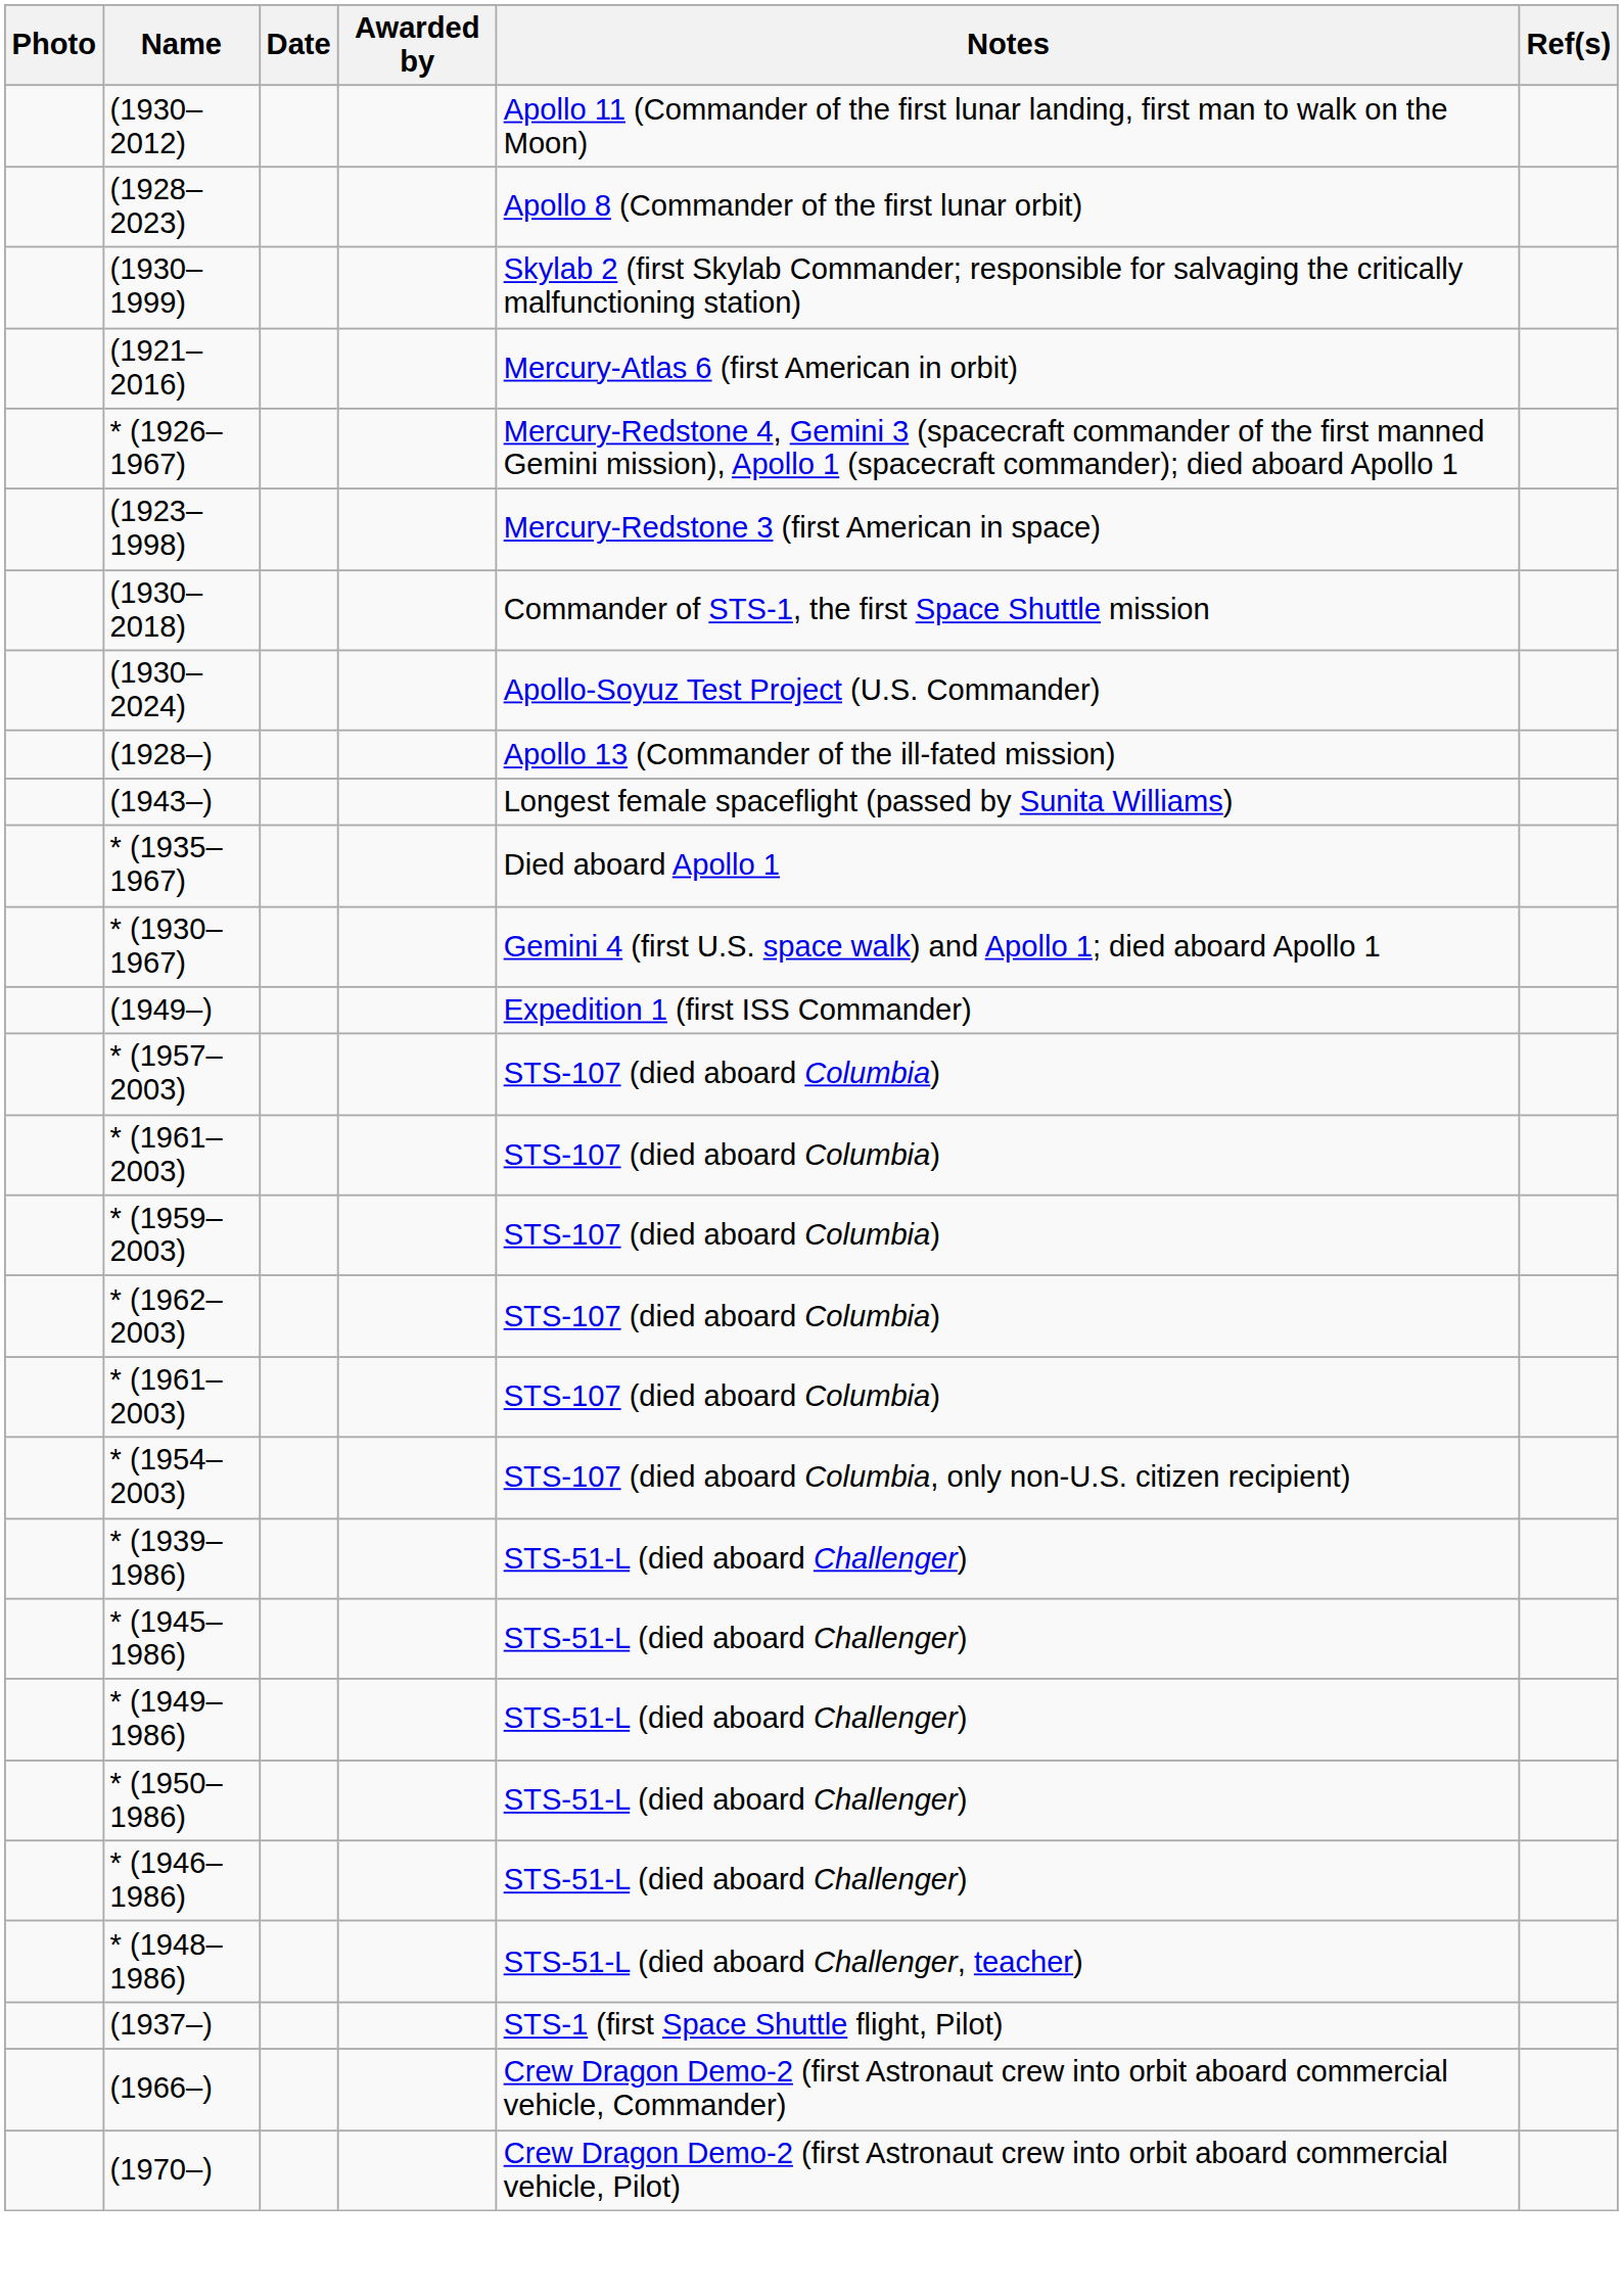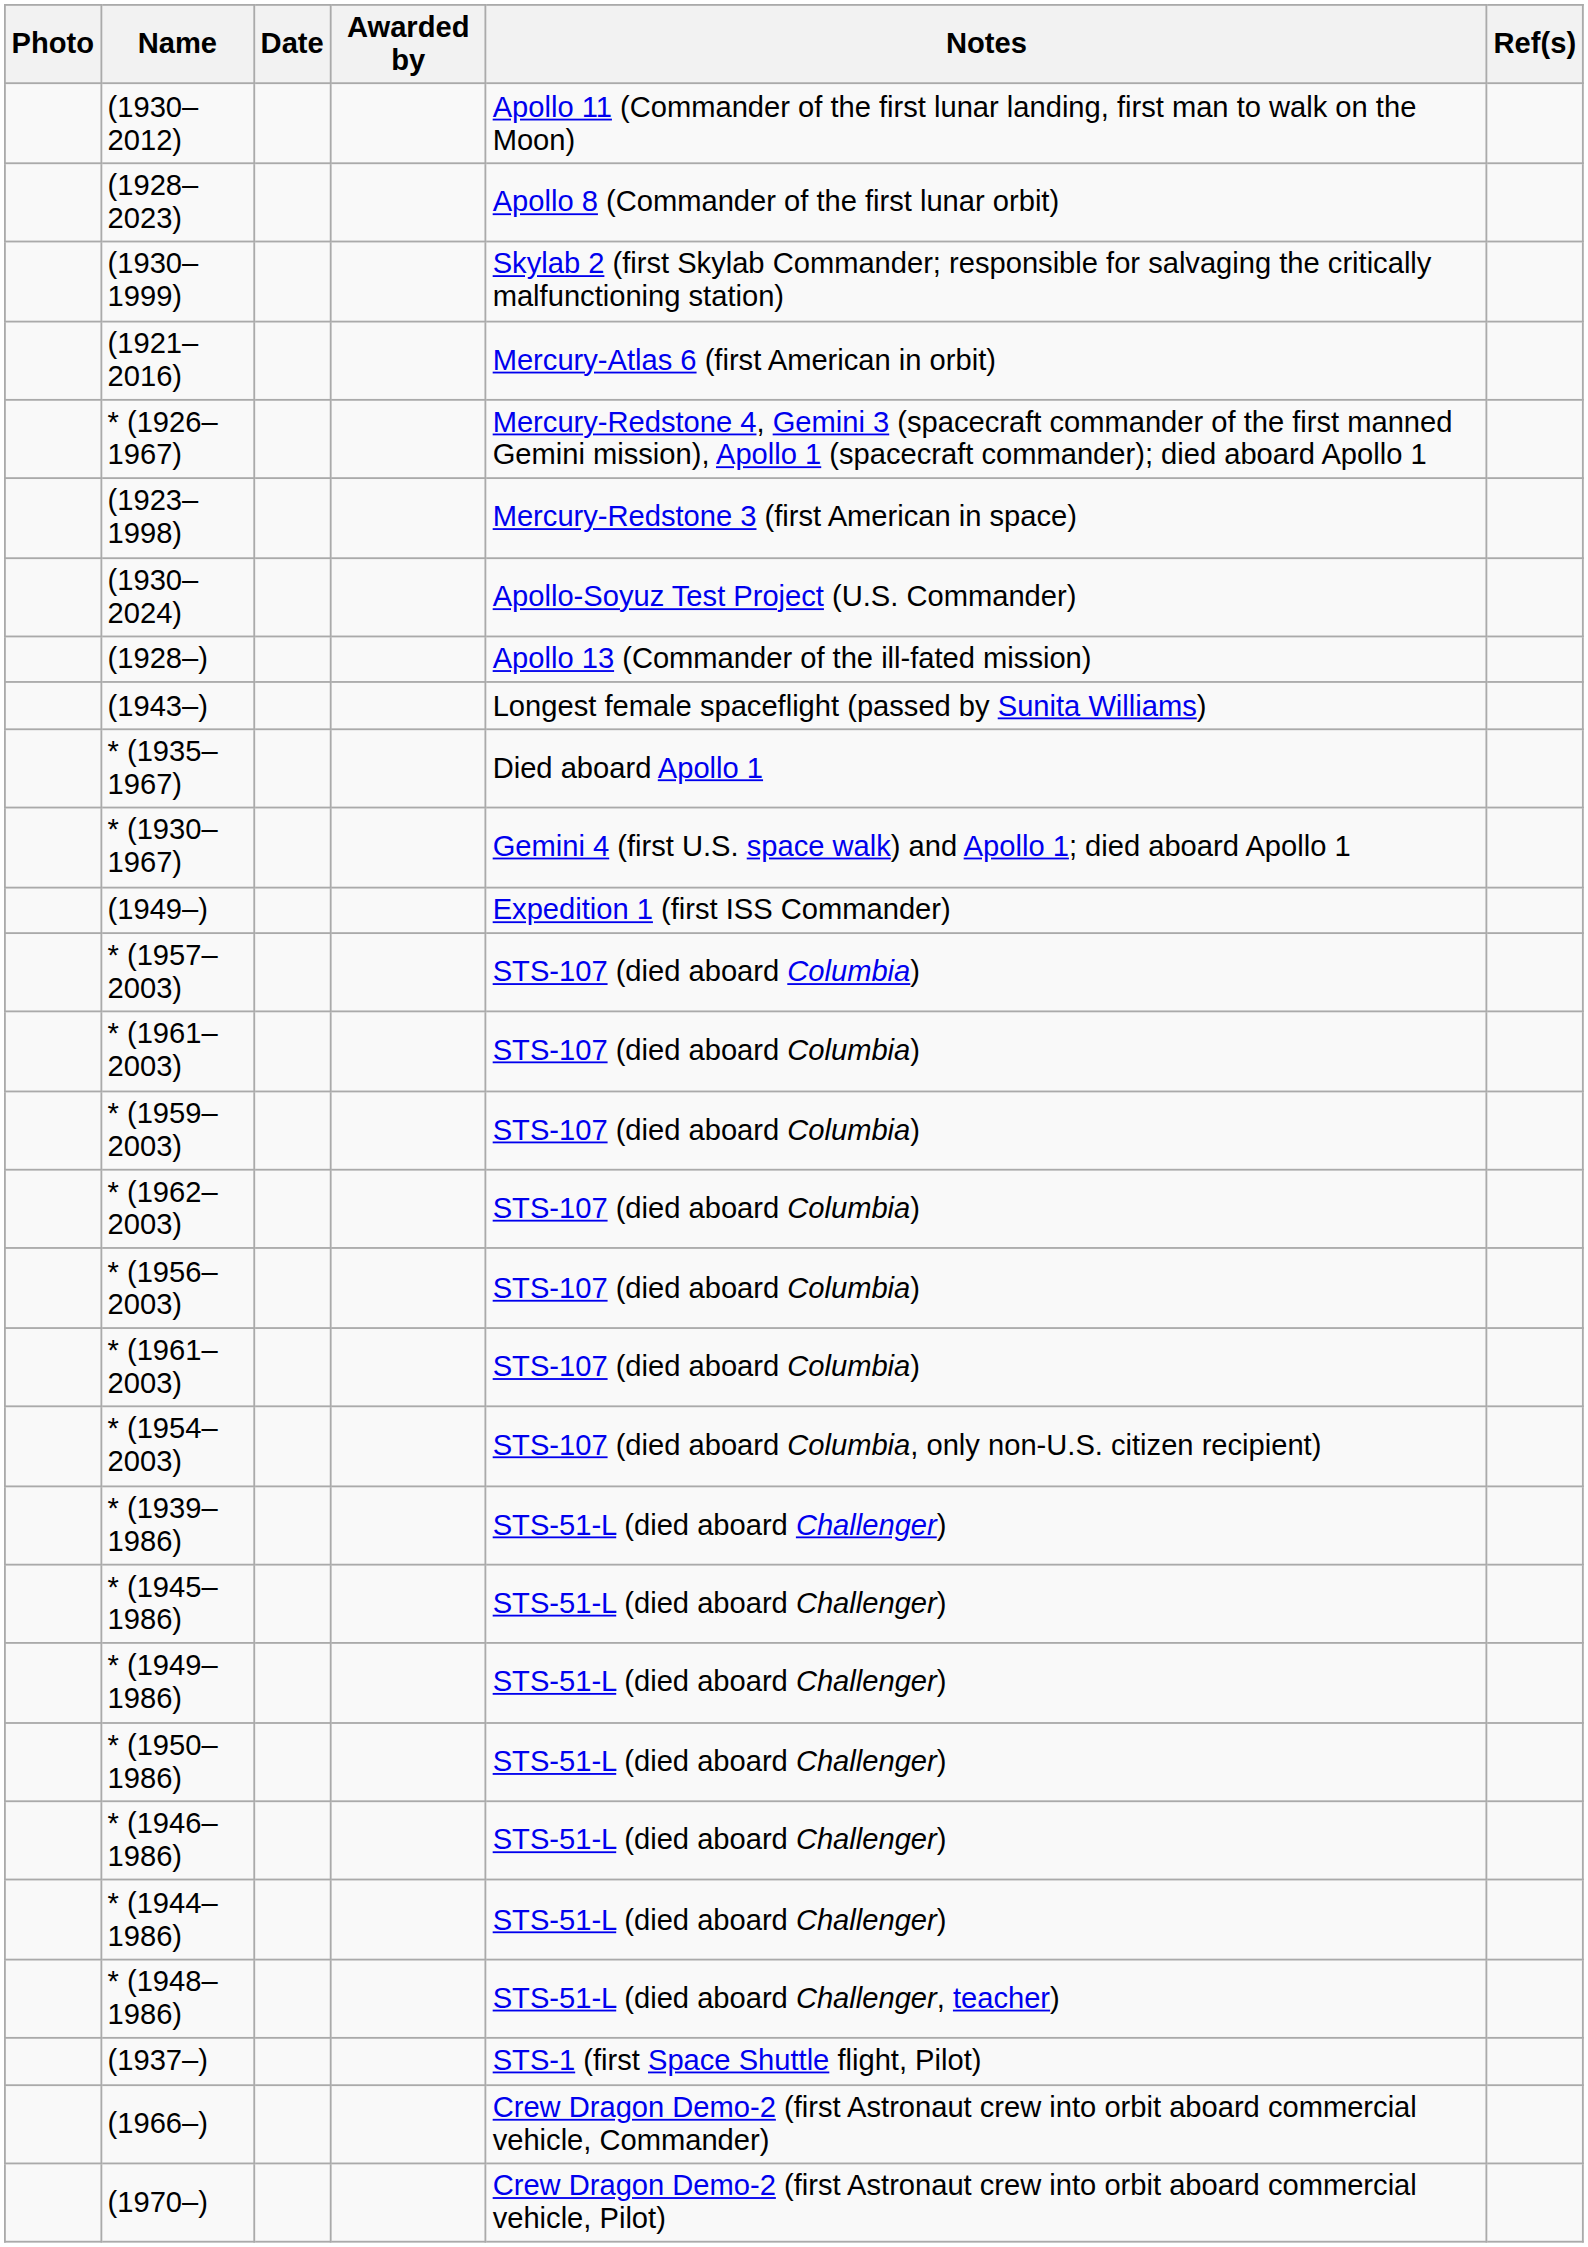- row: (1930–2018) | Commander of STS-1, the first Space Shuttle mission
+ row: * (1956–2003) | STS-107 (died aboard Columbia)
+ row: * (1944–1986) | STS-51-L (died aboard Challenger)
